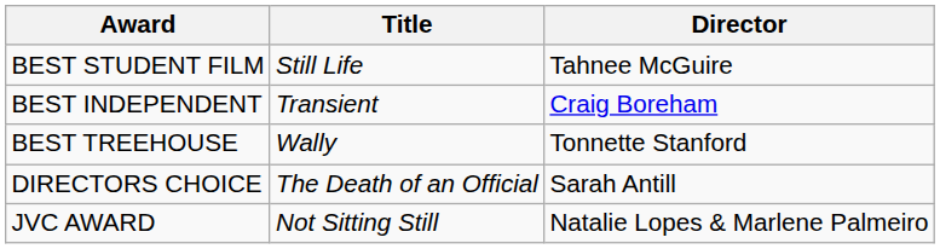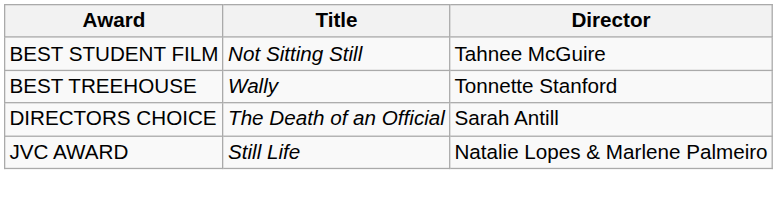BEST STUDENT FILM | Title: Still Life -> Not Sitting Still
- row: BEST INDEPENDENT | Transient | Craig Boreham
JVC AWARD | Title: Not Sitting Still -> Still Life
